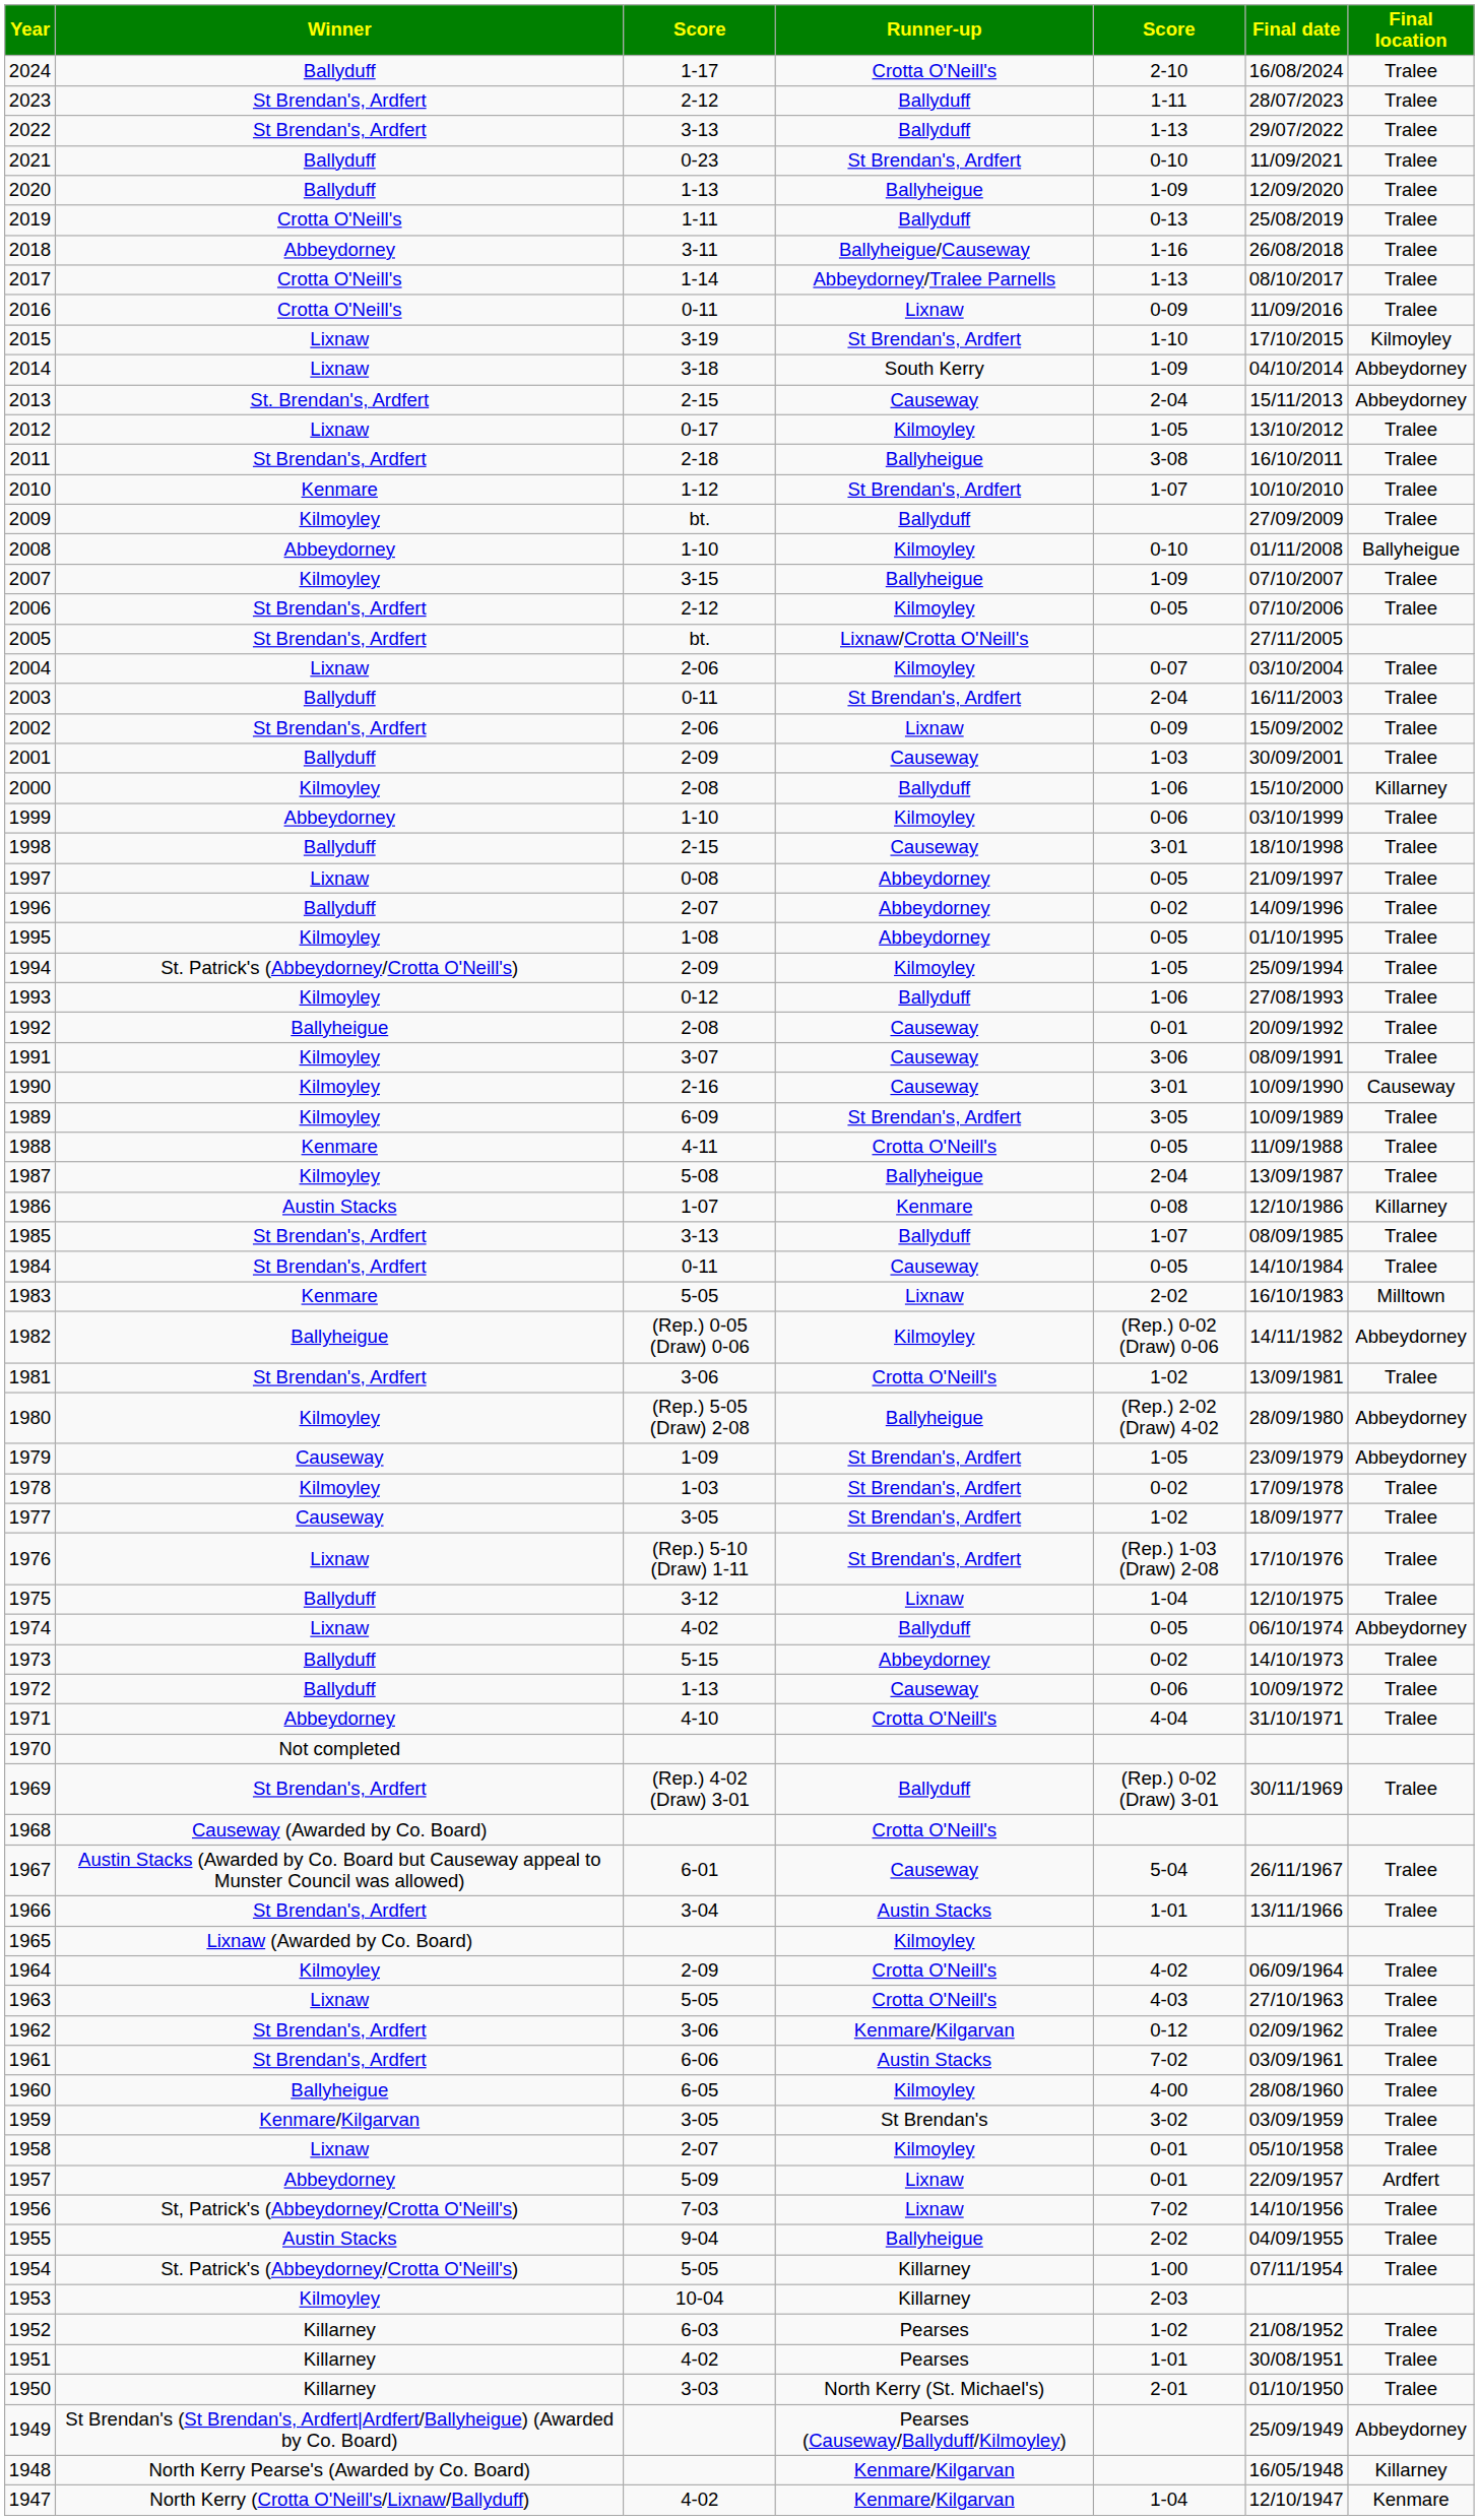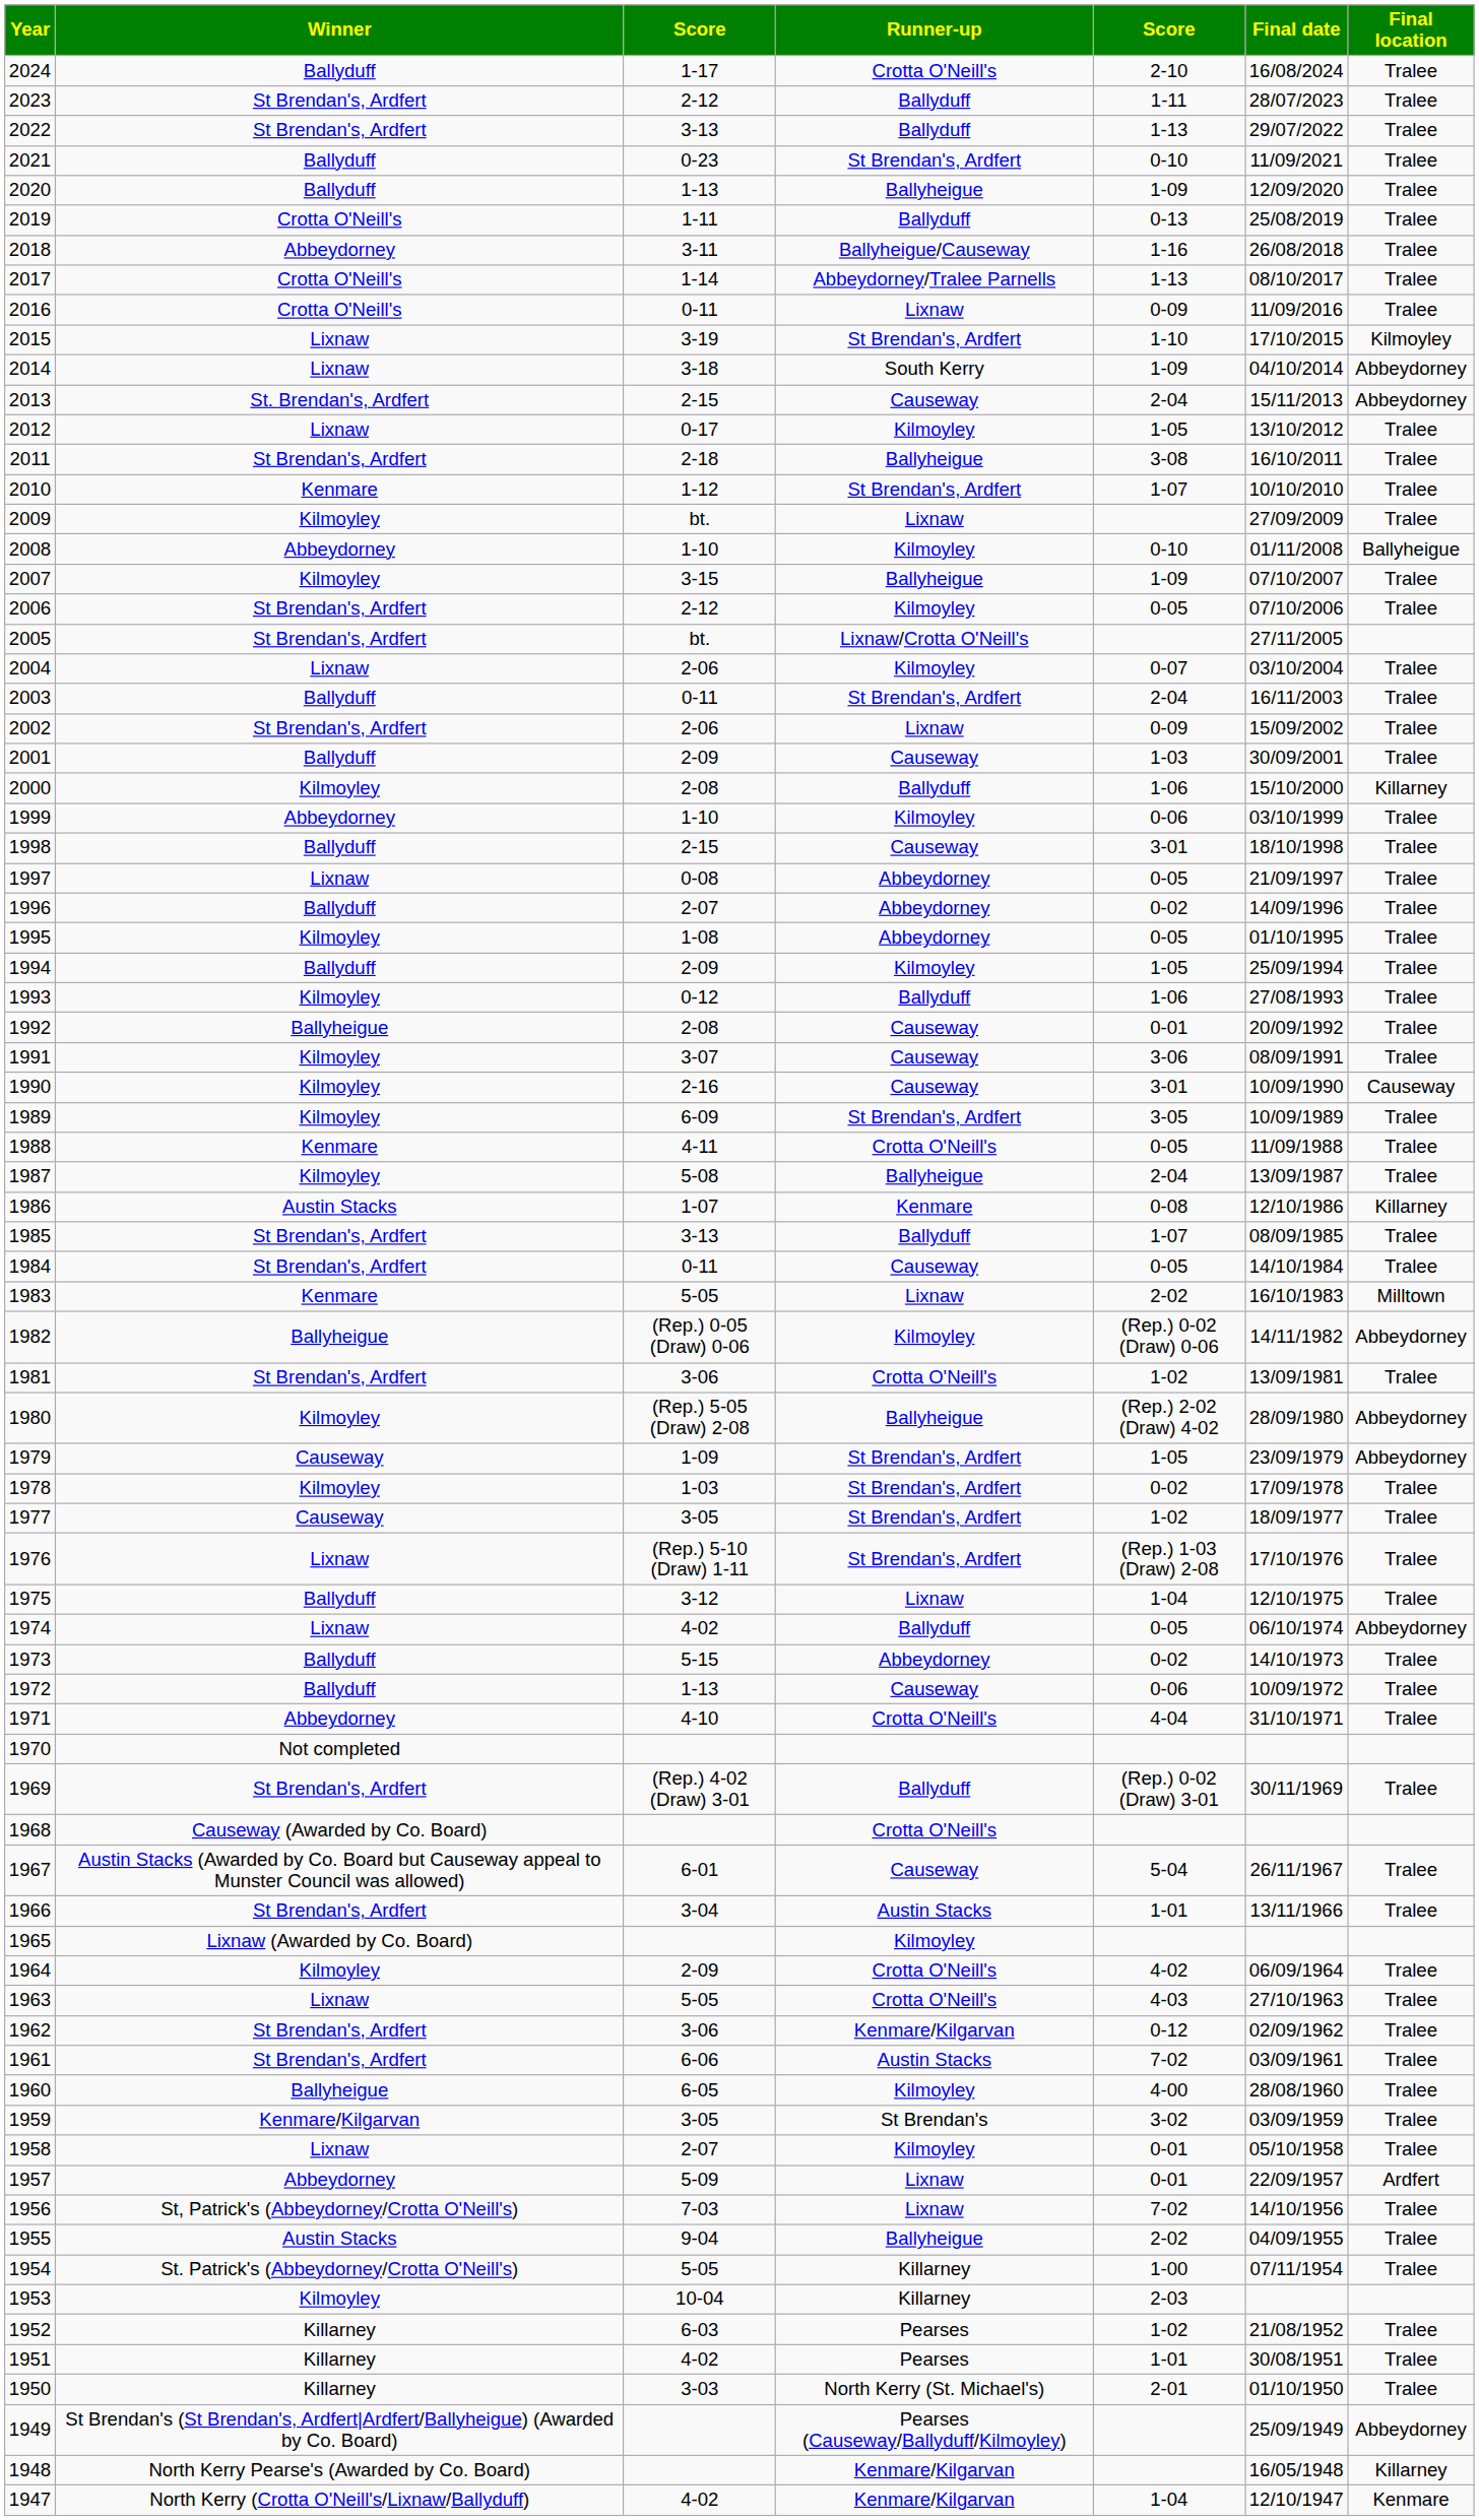2009 | Runner-up: Ballyduff -> Lixnaw
1994 | Winner: St. Patrick's (Abbeydorney/Crotta O'Neill's) -> Ballyduff
